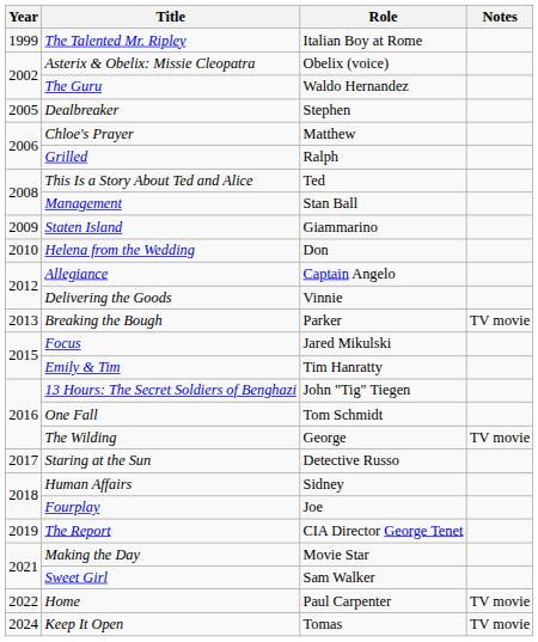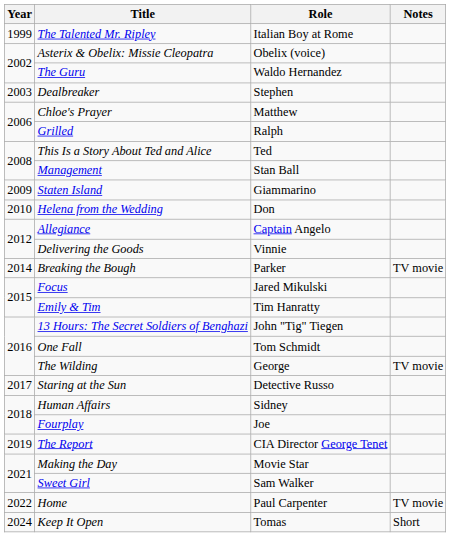Dealbreaker | Year: 2005 -> 2003
Breaking the Bough | Year: 2013 -> 2014
Keep It Open | Notes: TV movie -> Short
